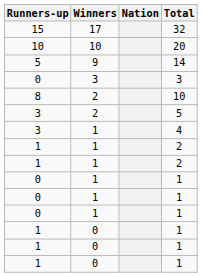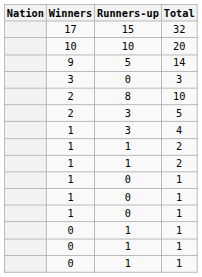columns swapped: Nation <-> Runners-up
